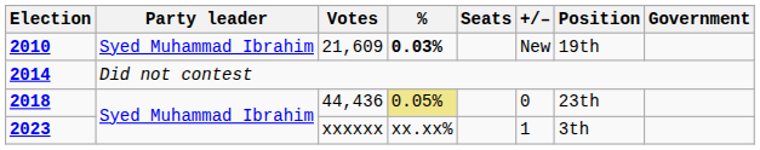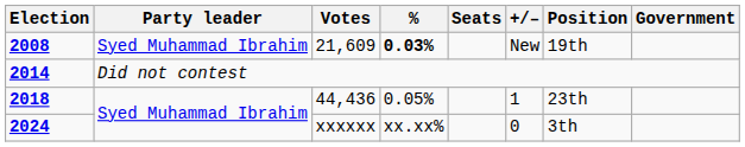21,609 | Election: 2010 -> 2008
44,436 | %: khaki background -> no background
44,436 | +/–: 0 -> 1
xxxxxx | Election: 2023 -> 2024
xxxxxx | +/–: 1 -> 0
